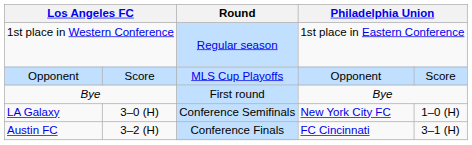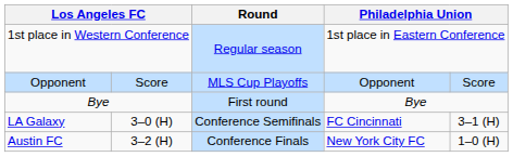LA Galaxy | column 4: New York City FC -> FC Cincinnati
LA Galaxy | column 5: 1–0 (H) -> 3–1 (H)
Austin FC | column 4: FC Cincinnati -> New York City FC
Austin FC | column 5: 3–1 (H) -> 1–0 (H)
